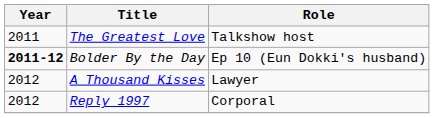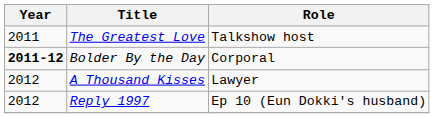Bolder By the Day | Role: Ep 10 (Eun Dokki's husband) -> Corporal
Reply 1997 | Role: Corporal -> Ep 10 (Eun Dokki's husband)
